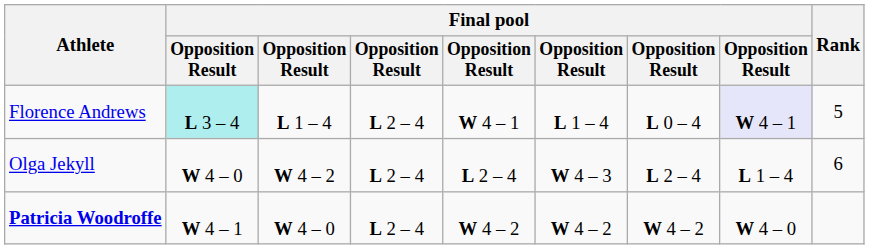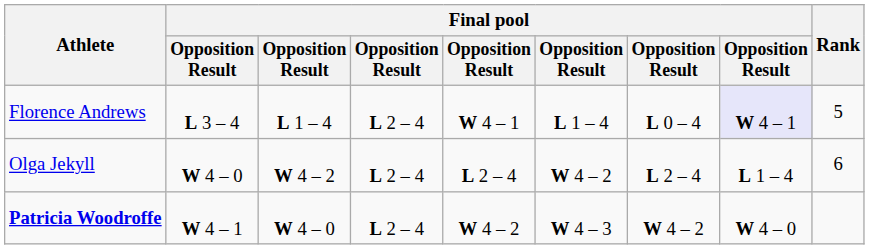Florence Andrews | column 2: paleturquoise background -> no background
Olga Jekyll | column 6: W 4 – 3 -> W 4 – 2
Patricia Woodroffe | column 6: W 4 – 2 -> W 4 – 3
